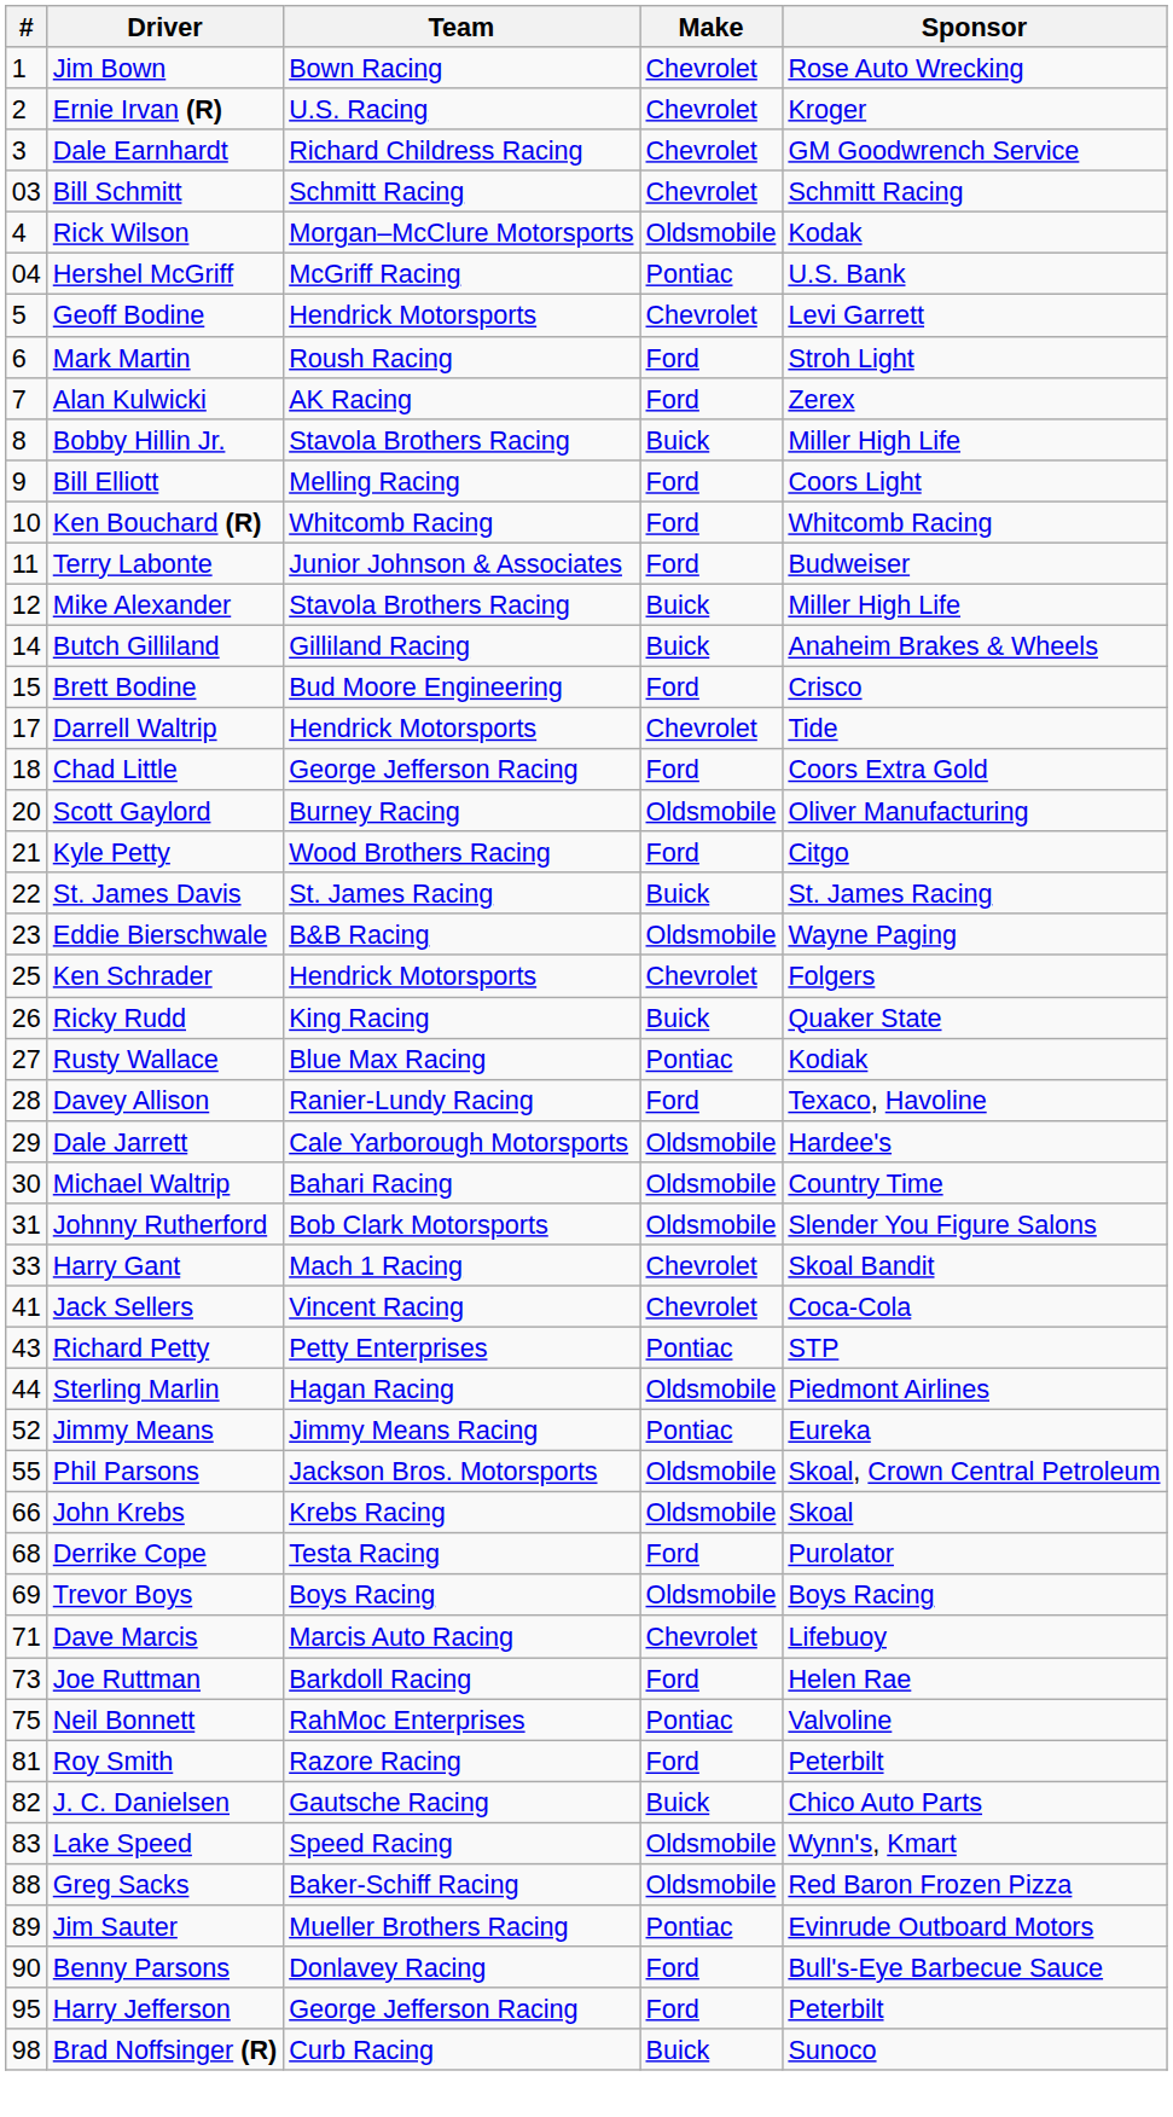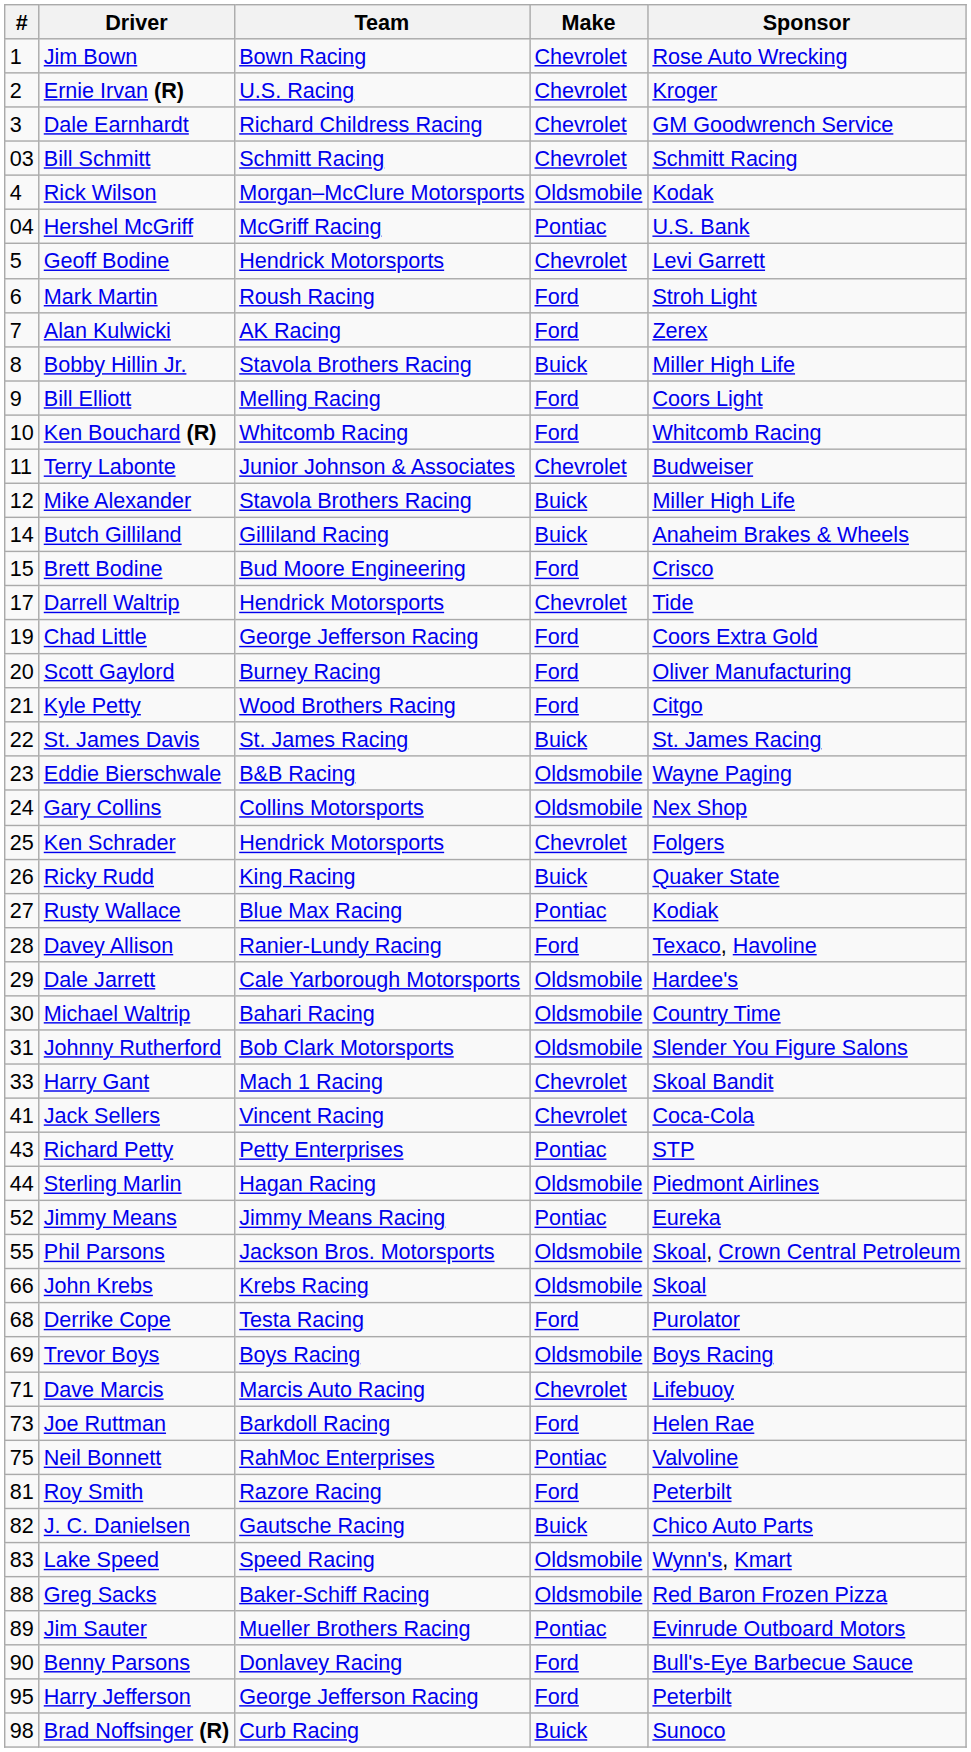Terry Labonte | Make: Ford -> Chevrolet
Chad Little | #: 18 -> 19
Scott Gaylord | Make: Oldsmobile -> Ford
+ row: 24 | Gary Collins | Collins Motorsports | Oldsmobile | Nex Shop
